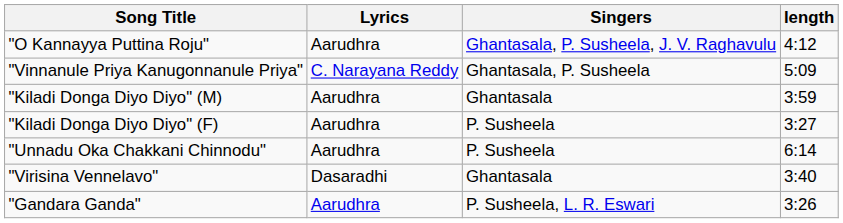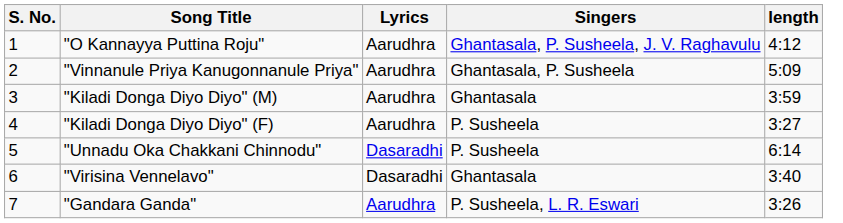+ column: S. No. | 1 | 2 | 3 | 4 | 5 | 6 | 7
"Vinnanule Priya Kanugonnanule Priya" | Lyrics: C. Narayana Reddy -> Aarudhra
"Unnadu Oka Chakkani Chinnodu" | Lyrics: Aarudhra -> Dasaradhi
